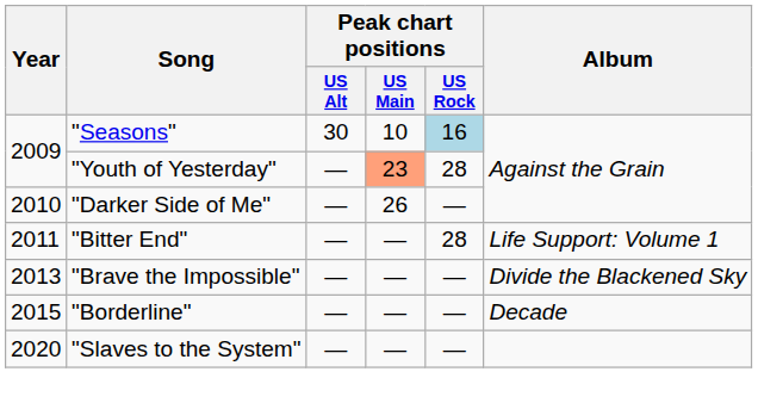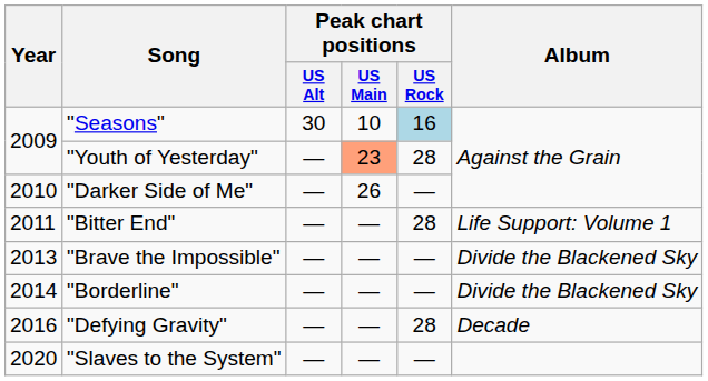"Borderline" | Year: 2015 -> 2014
"Borderline" | Album: Decade -> Divide the Blackened Sky
+ row: 2016 | "Defying Gravity" | — | — | 28 | Decade
